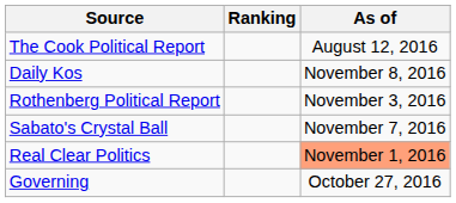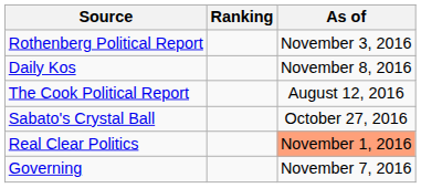rows swapped: The Cook Political Report <-> Rothenberg Political Report
Sabato's Crystal Ball | As of: November 7, 2016 -> October 27, 2016
Governing | As of: October 27, 2016 -> November 7, 2016
